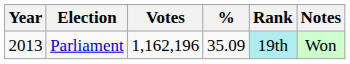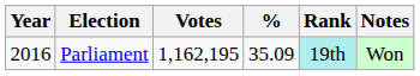Parliament | Year: 2013 -> 2016
Parliament | Votes: 1,162,196 -> 1,162,195
